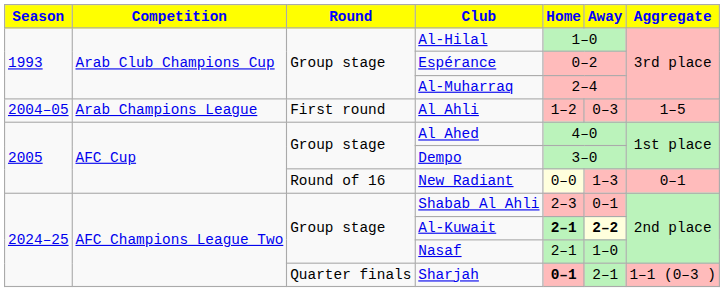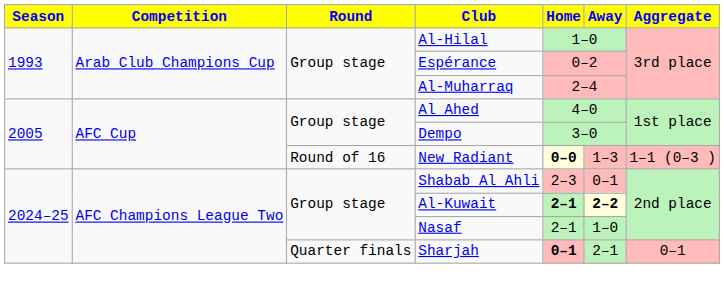- row: 2004–05 | Arab Champions League | First round | Al Ahli | 1–2 | 0–3 | 1–5
New Radiant | Home: normal -> bold
New Radiant | Aggregate: 0–1 -> 1–1 (0–3 )
Sharjah | Aggregate: 1–1 (0–3 ) -> 0–1
